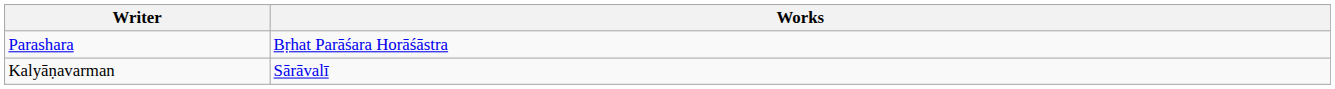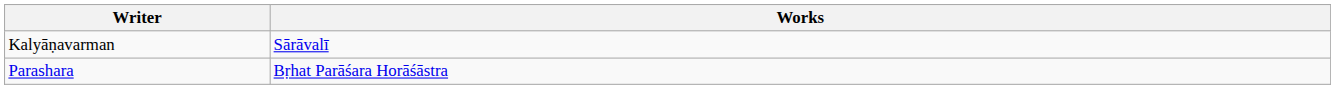rows swapped: Kalyāṇavarman <-> Parashara
